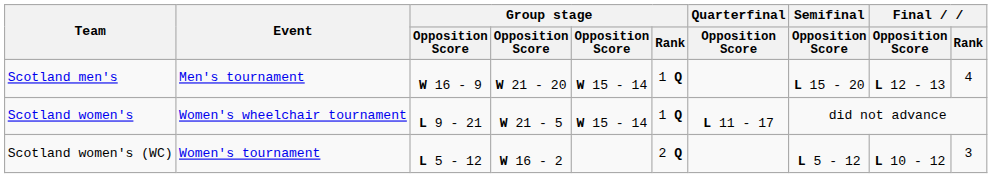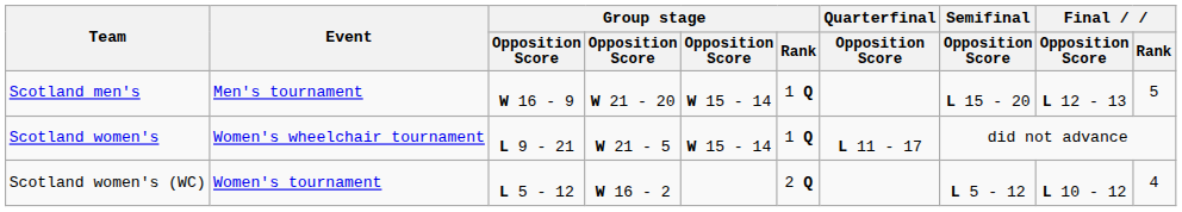Scotland men's | Final / Rank: 4 -> 5
Scotland women's (WC) | Final / Rank: 3 -> 4
